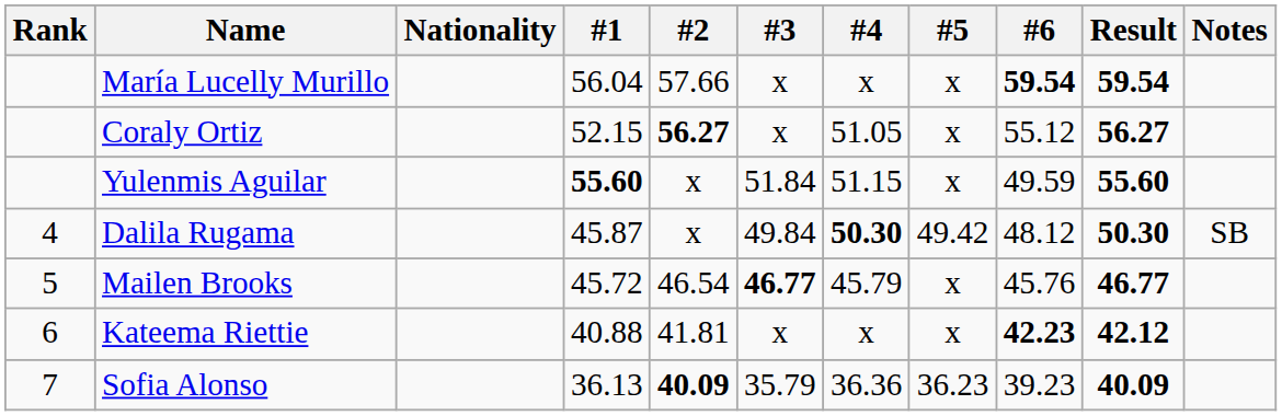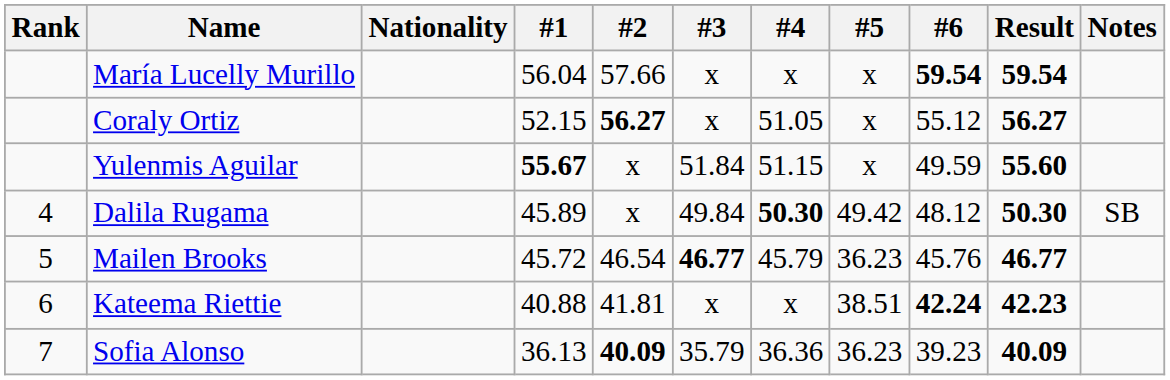Yulenmis Aguilar | #1: 55.60 -> 55.67
Dalila Rugama | #1: 45.87 -> 45.89
Mailen Brooks | #5: x -> 36.23
Kateema Riettie | #5: x -> 38.51
Kateema Riettie | #6: 42.23 -> 42.24
Kateema Riettie | Result: 42.12 -> 42.23
